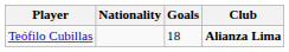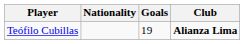Teófilo Cubillas | Goals: 18 -> 19
